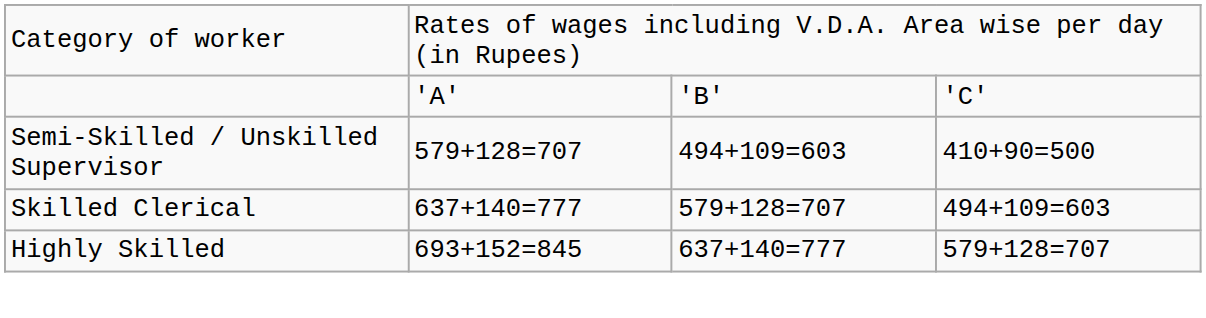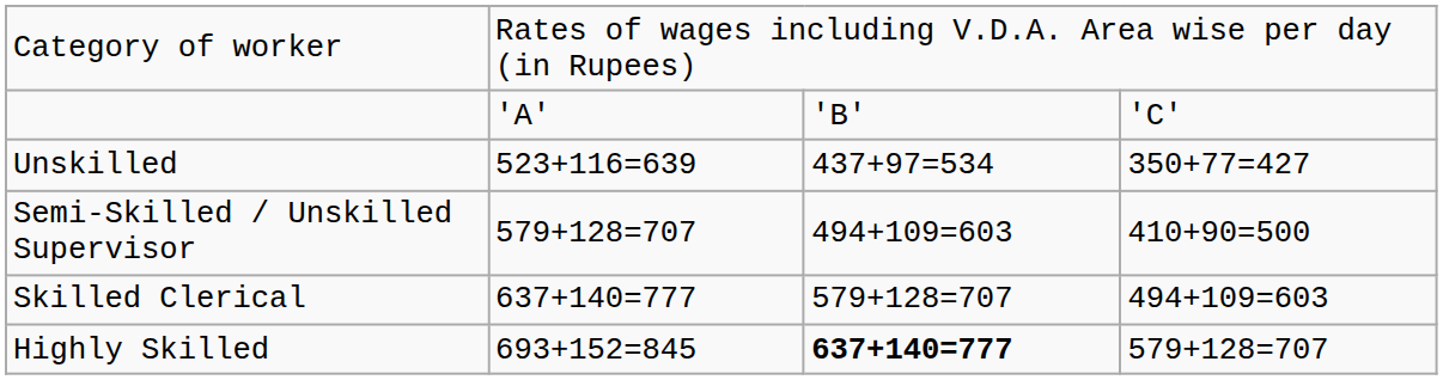+ row: Unskilled | 523+116=639 | 437+97=534 | 350+77=427
Highly Skilled | column 3: normal -> bold
